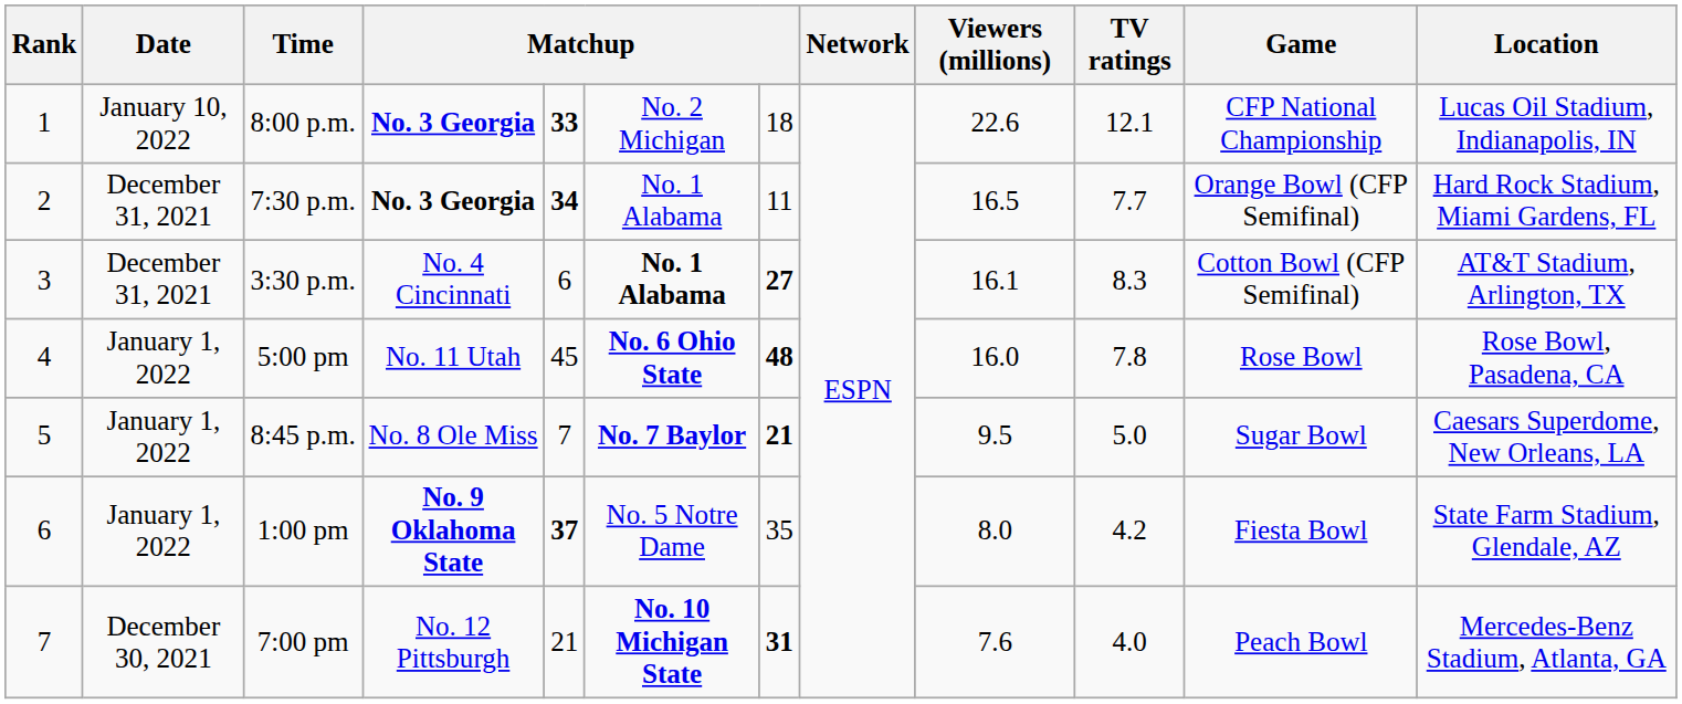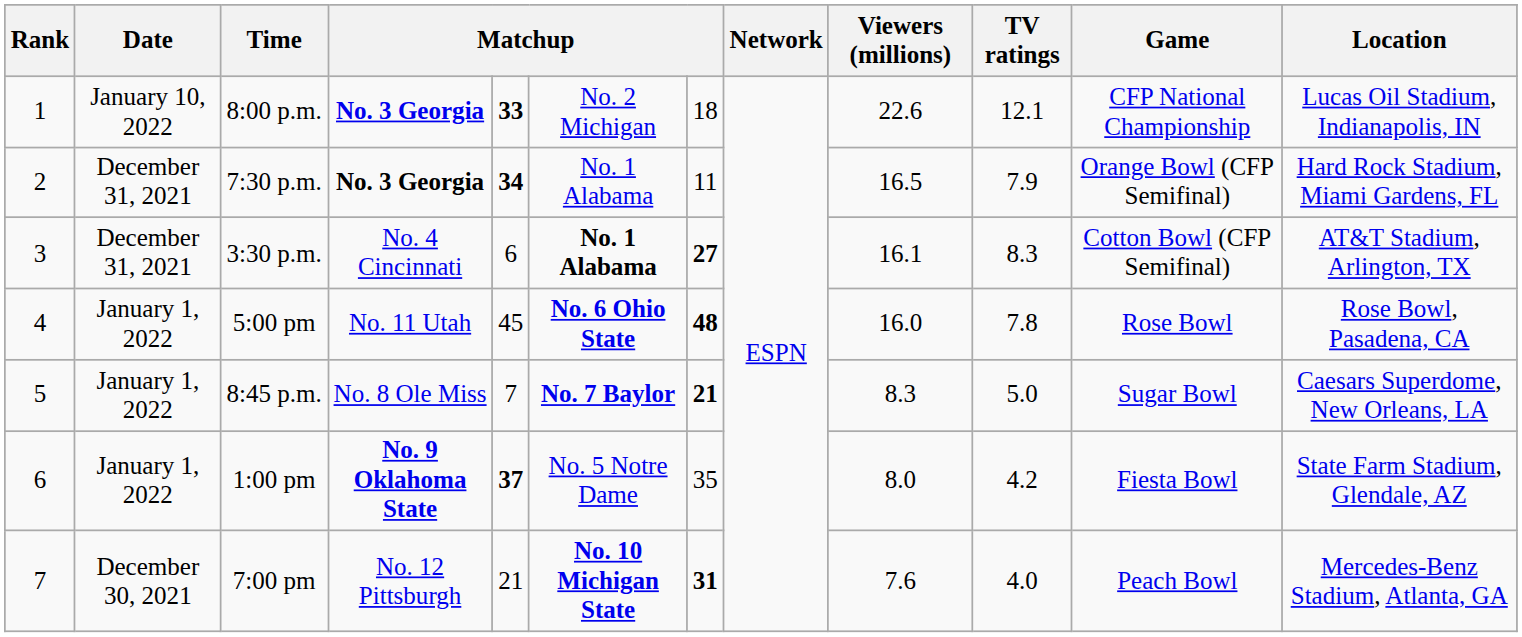7:30 p.m. | TV ratings: 7.7 -> 7.9
8:45 p.m. | Viewers (millions): 9.5 -> 8.3
